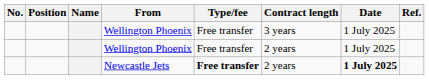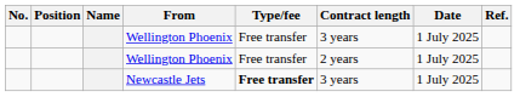Newcastle Jets | Contract length: 2 years -> 3 years
Newcastle Jets | Date: bold -> normal
